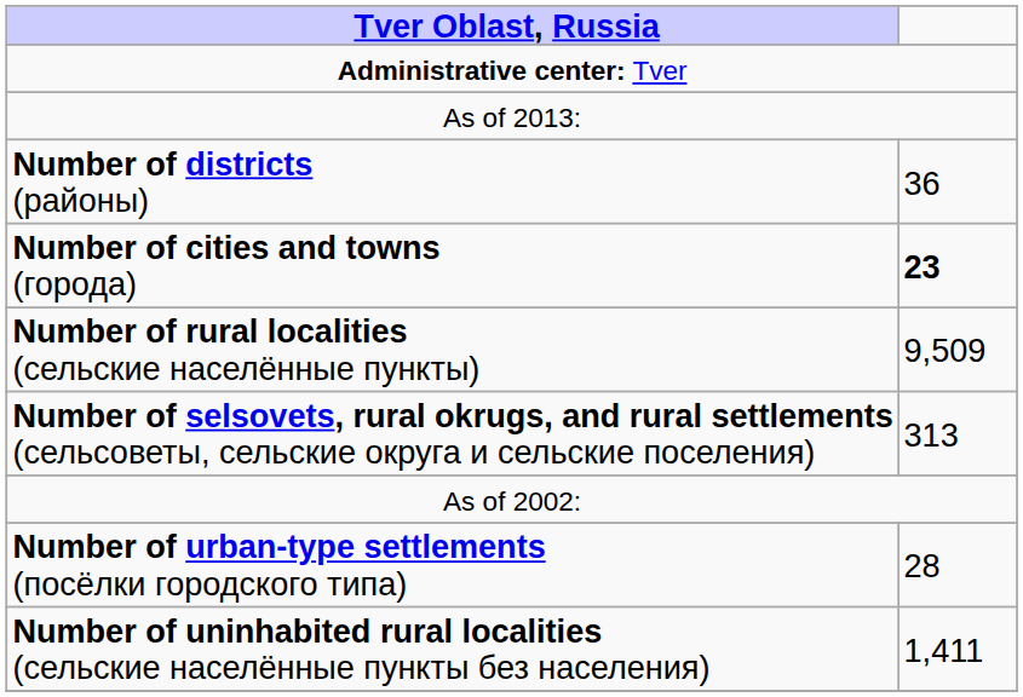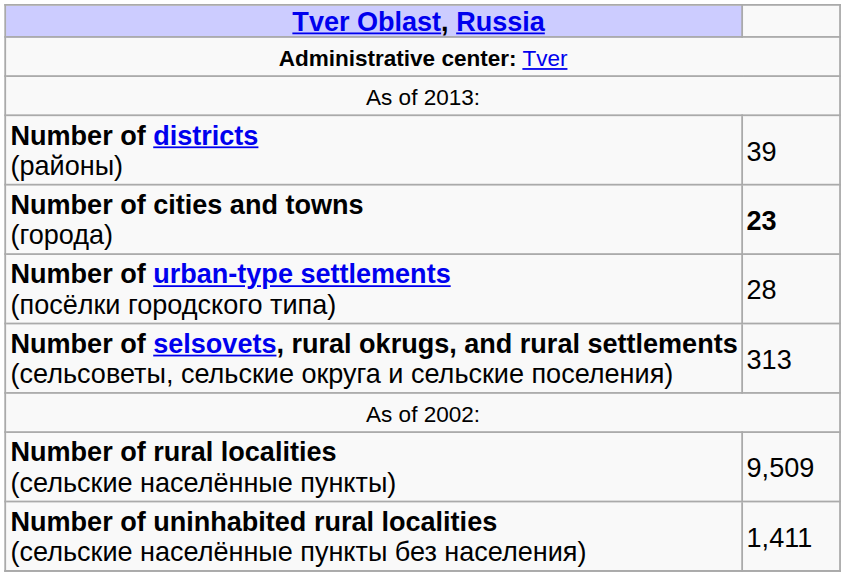Number of districts (районы) | column 2: 36 -> 39
rows swapped: Number of urban-type settlements (посёлки городского типа) <-> Number of rural localities (сельские населённые пункты)
